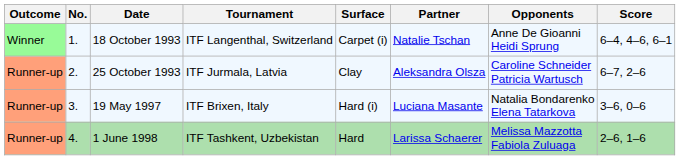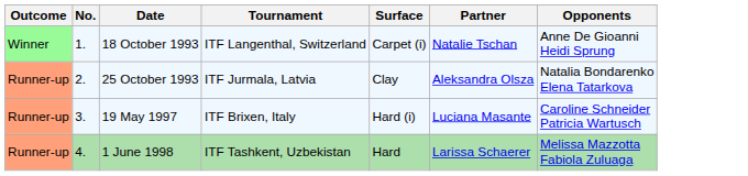- column: Score | 6–4, 4–6, 6–1 | 6–7, 2–6 | 3–6, 0–6 | 2–6, 1–6
25 October 1993 | Opponents: Caroline Schneider Patricia Wartusch -> Natalia Bondarenko Elena Tatarkova
19 May 1997 | Opponents: Natalia Bondarenko Elena Tatarkova -> Caroline Schneider Patricia Wartusch
